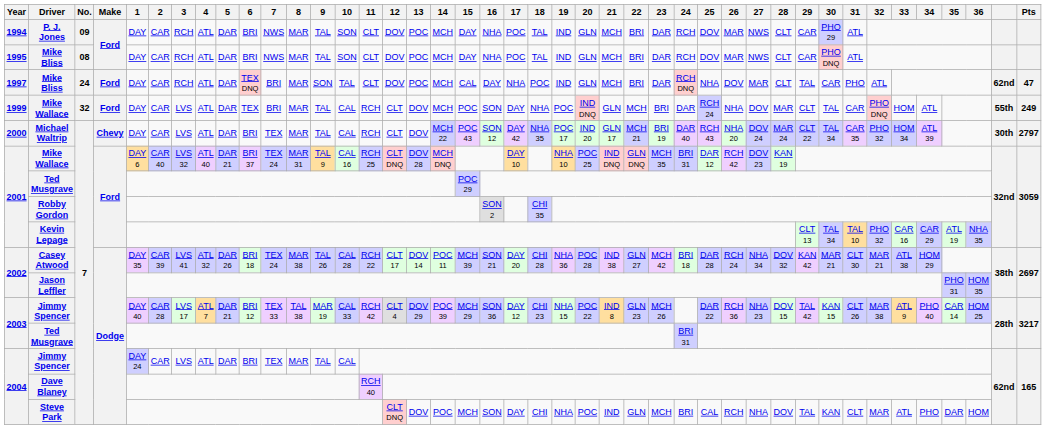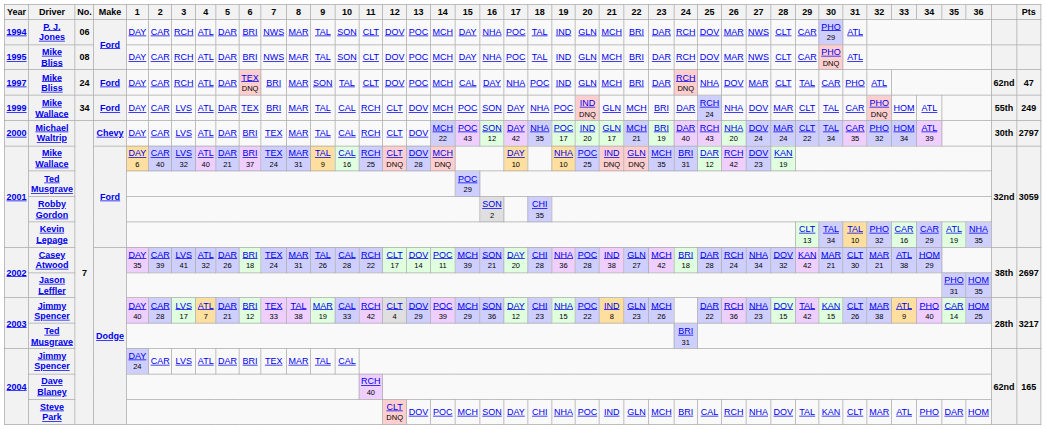P. J. Jones | No.: 09 -> 06
1999 / Mike Wallace | No.: 32 -> 34
Casey Atwood | 8: MAR 38 -> MAR 31
